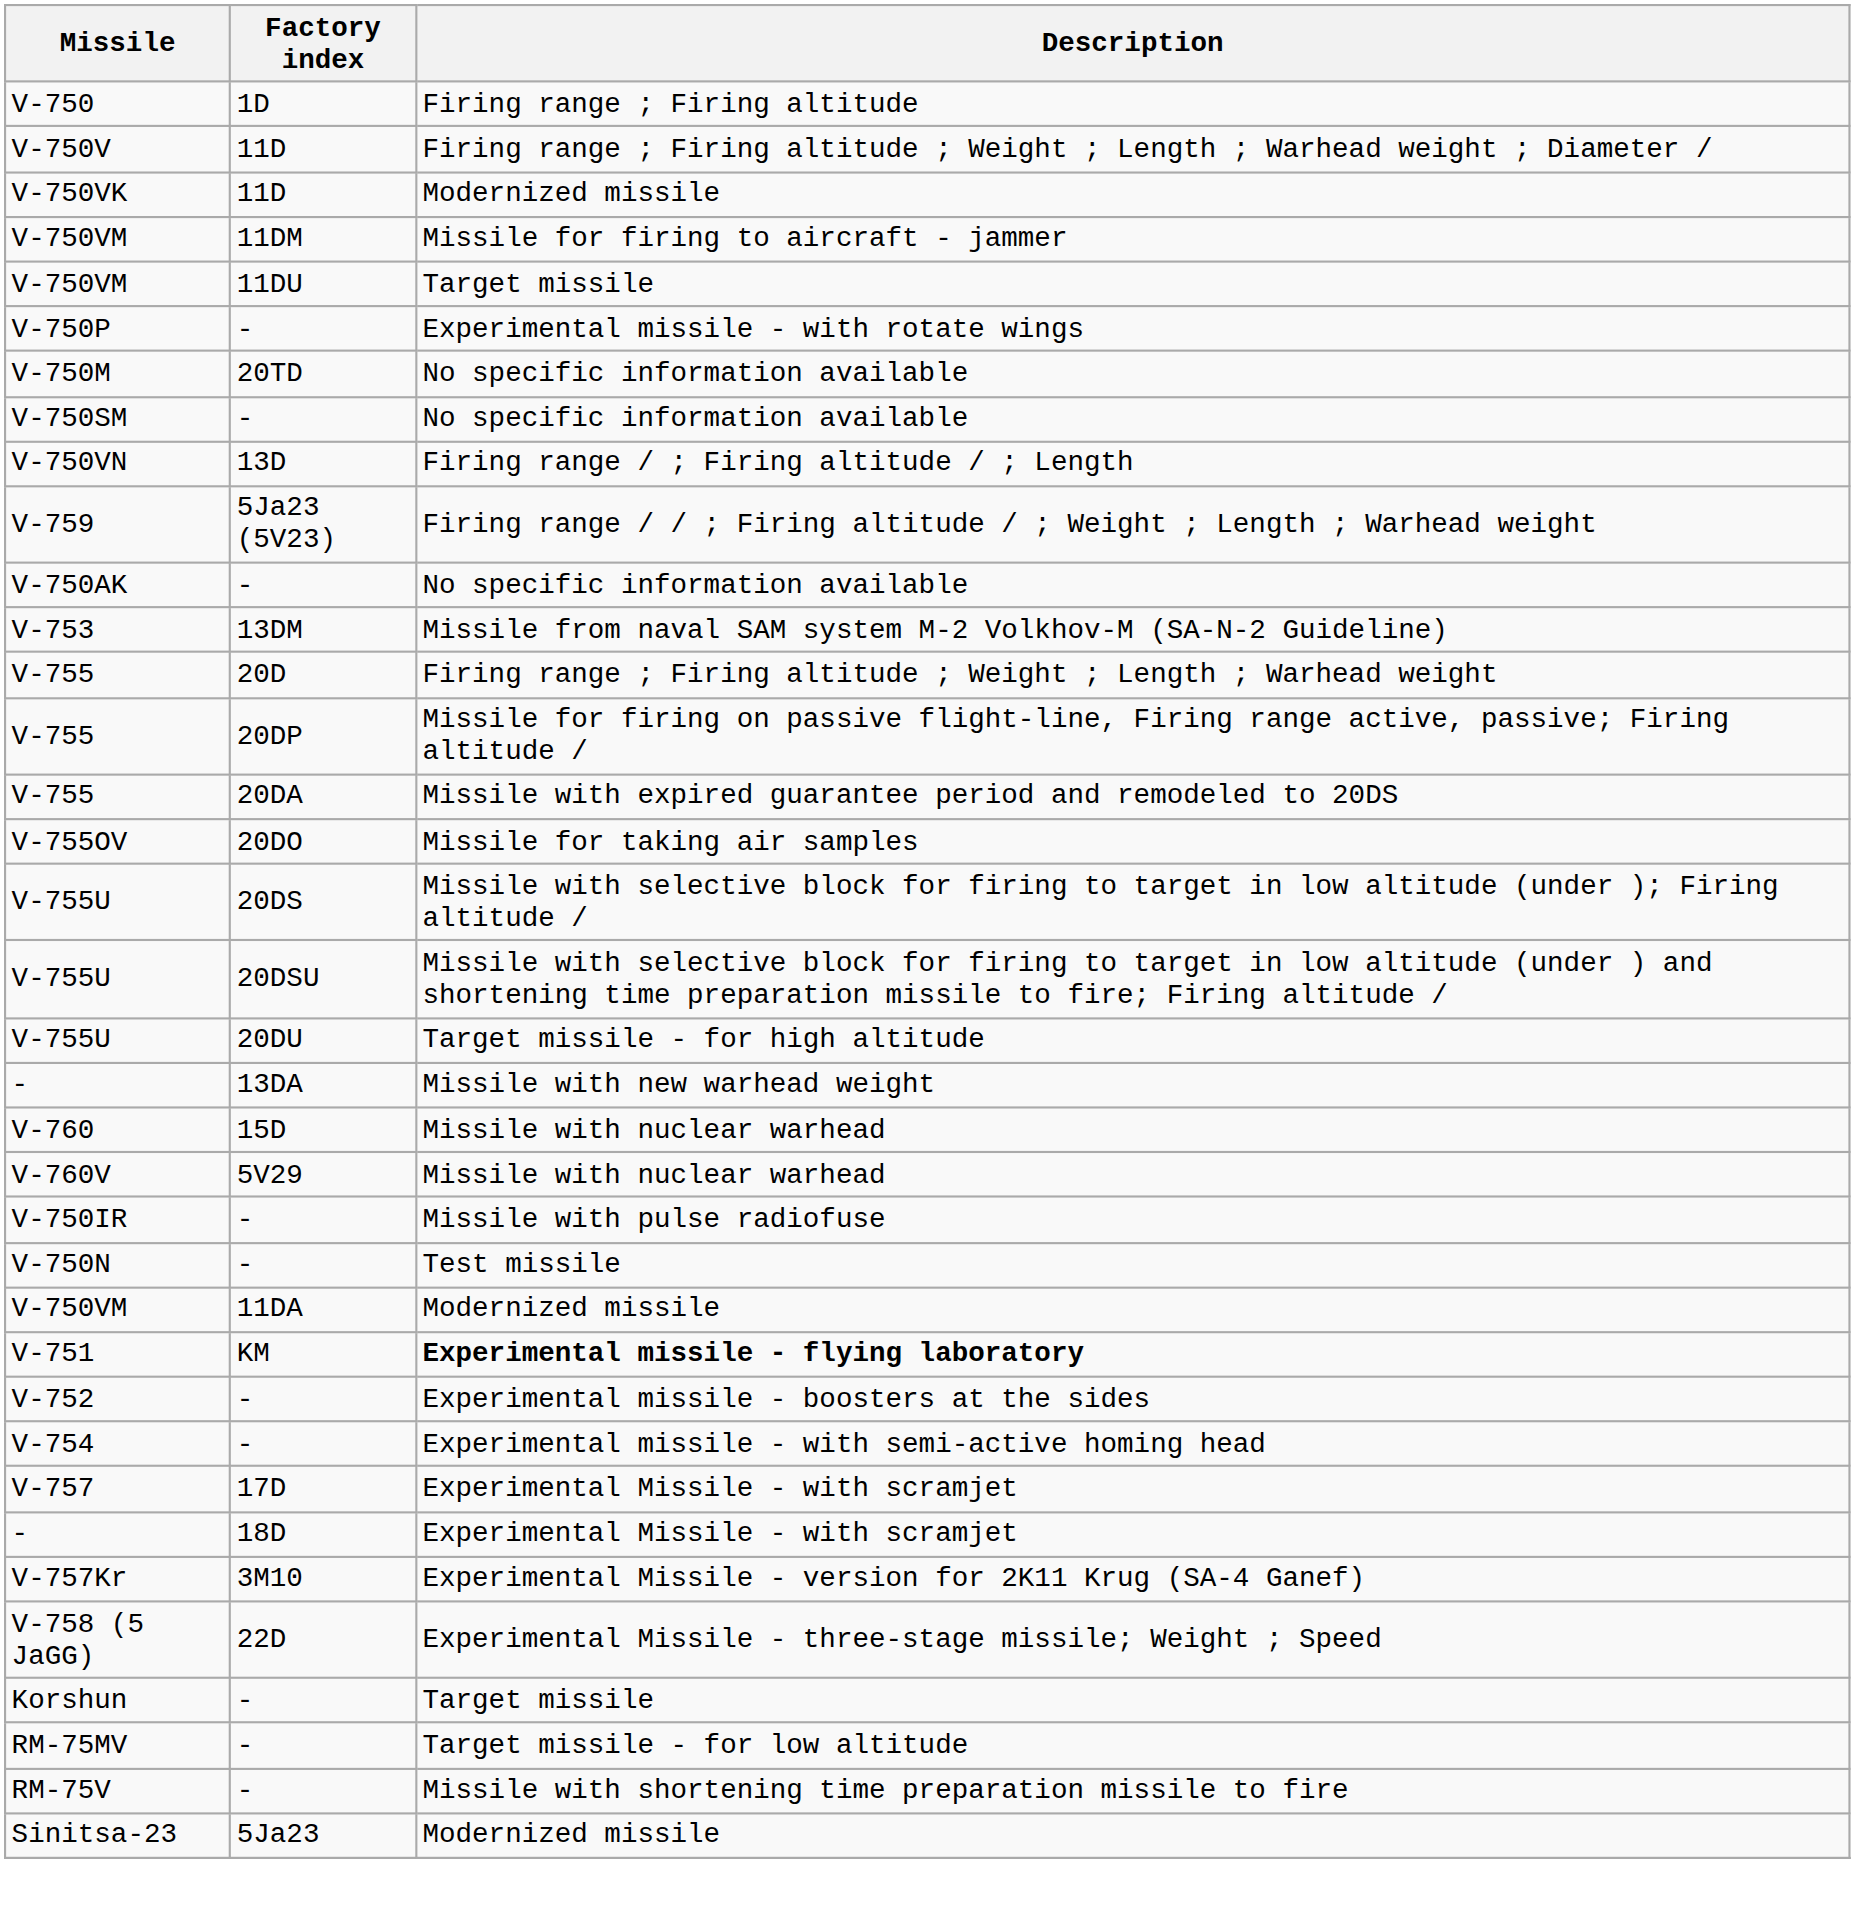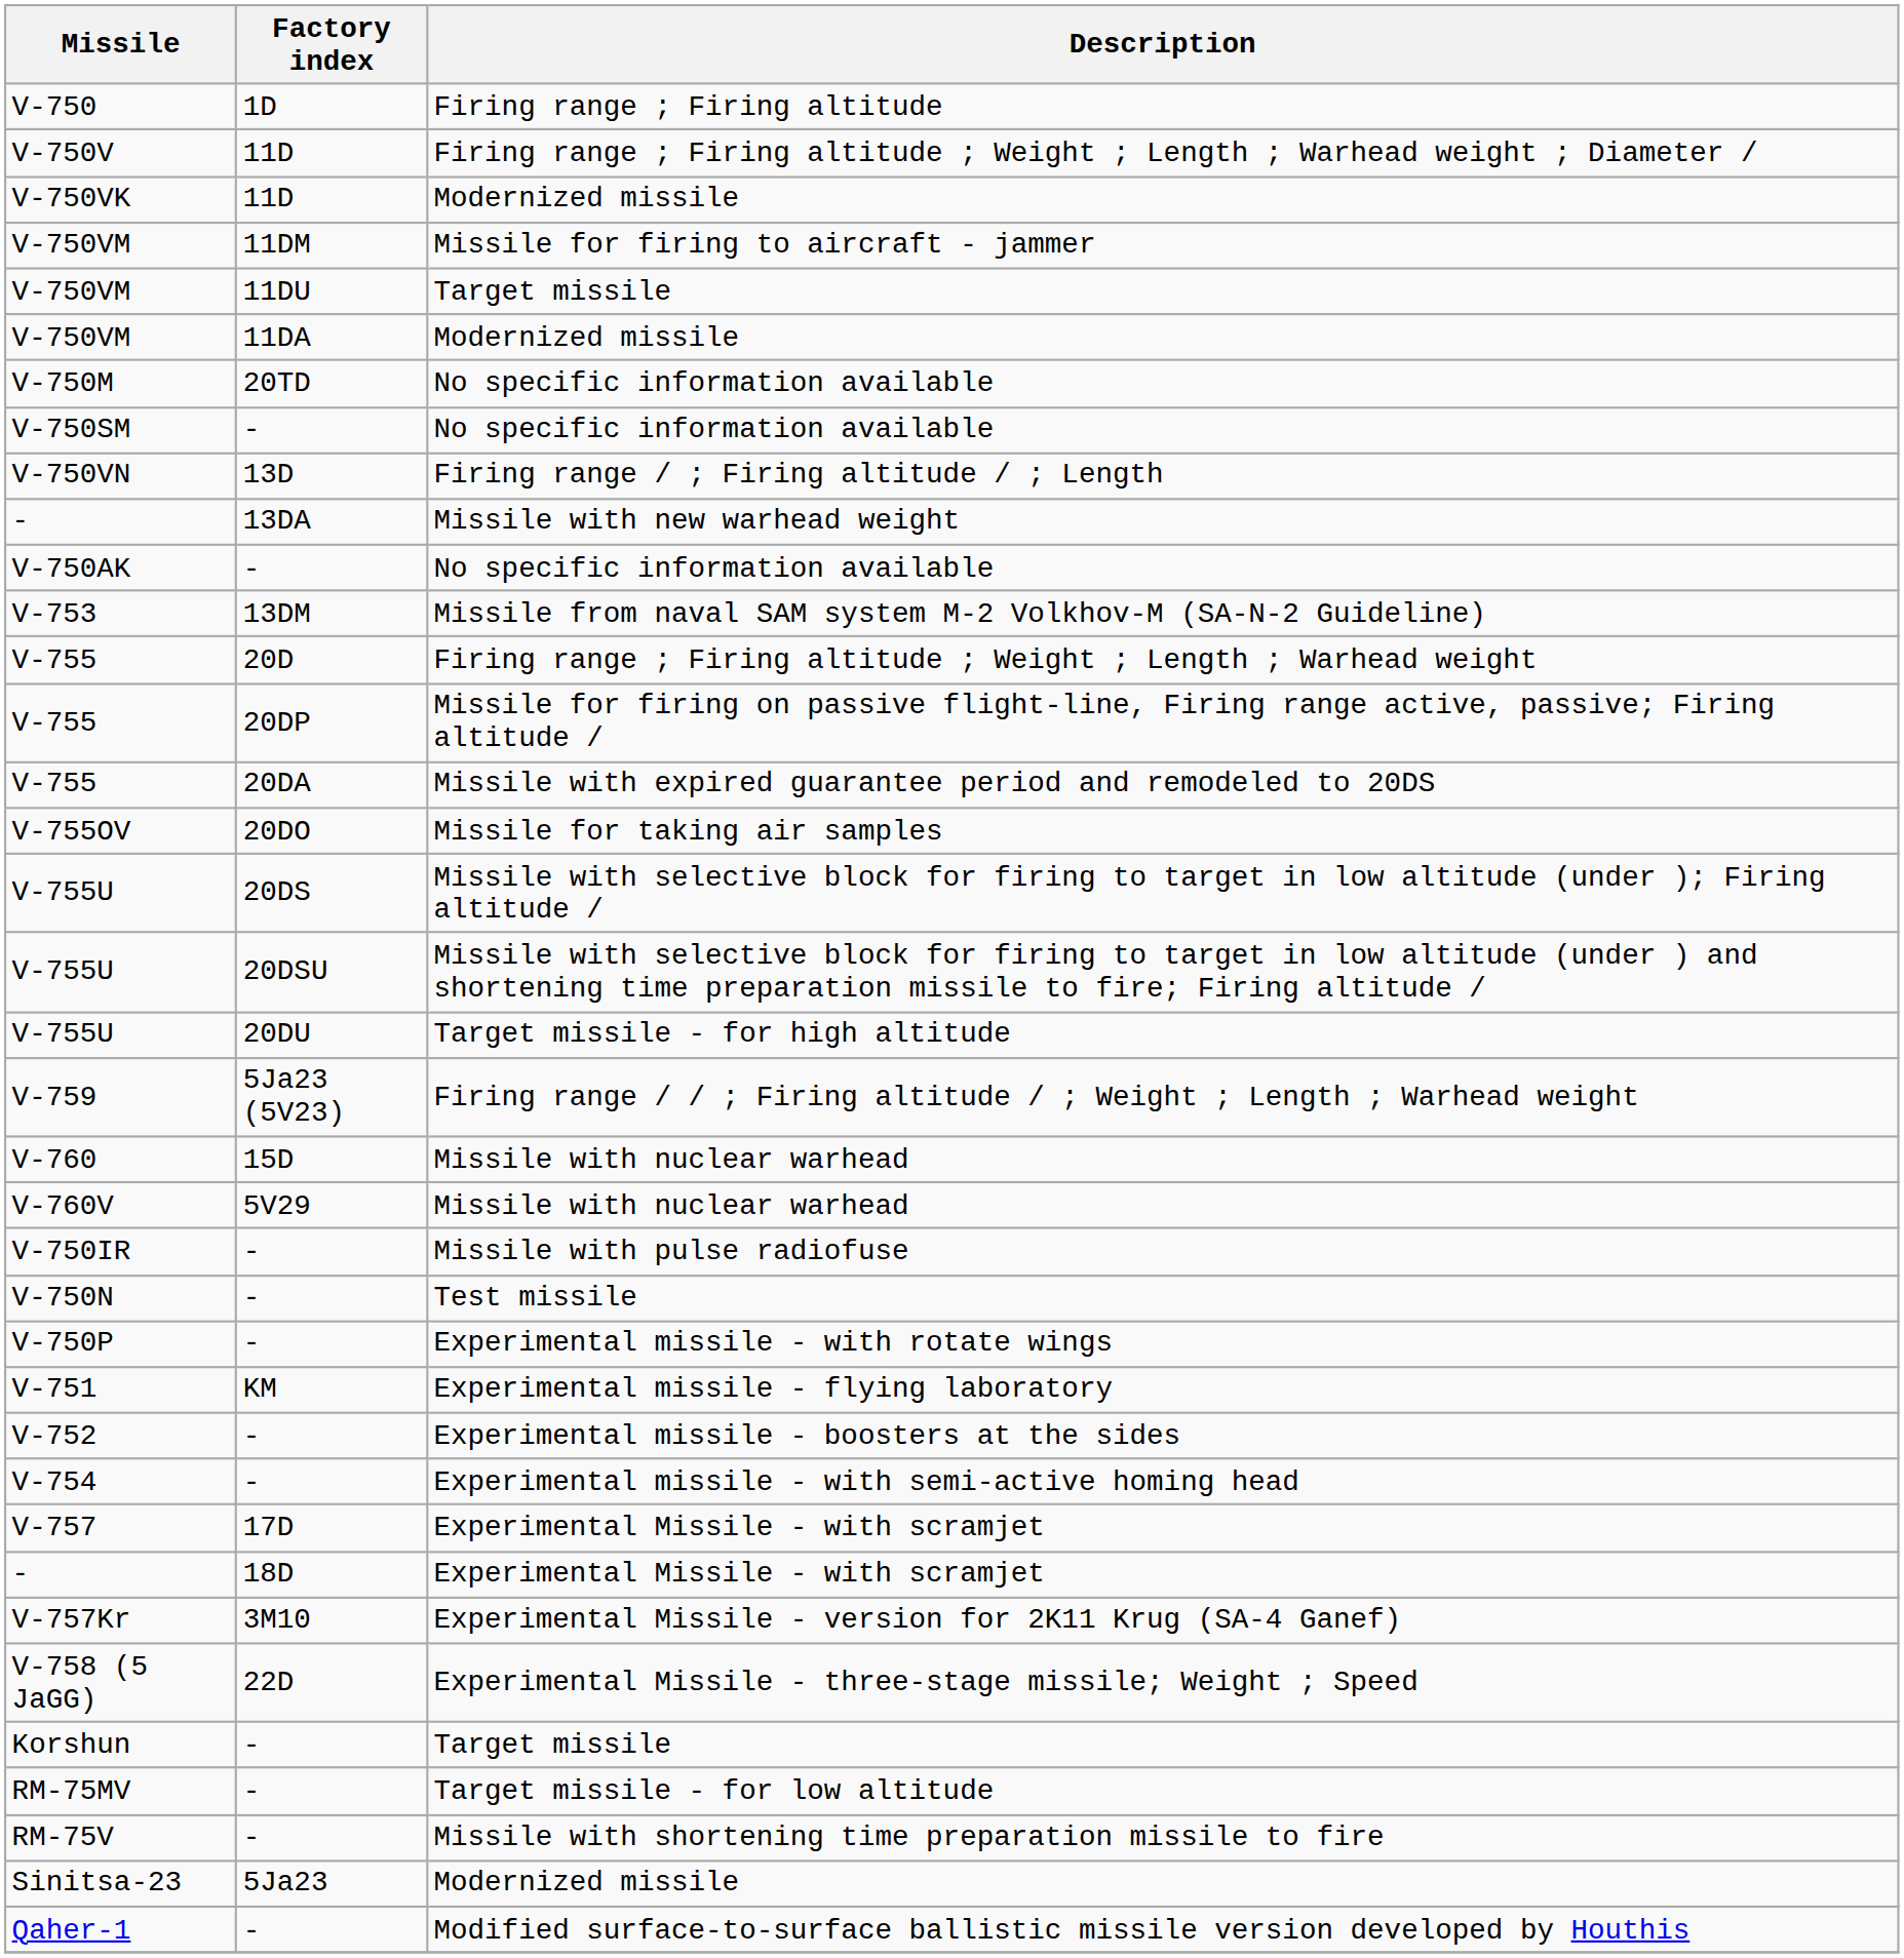rows swapped: V-750VM / 11DА <-> V-750P
rows swapped: - / 13DА <-> V-759
V-751 | Description: bold -> normal
+ row: Qaher-1 | - | Modified surface-to-surface ballistic missile version developed by Houthis
